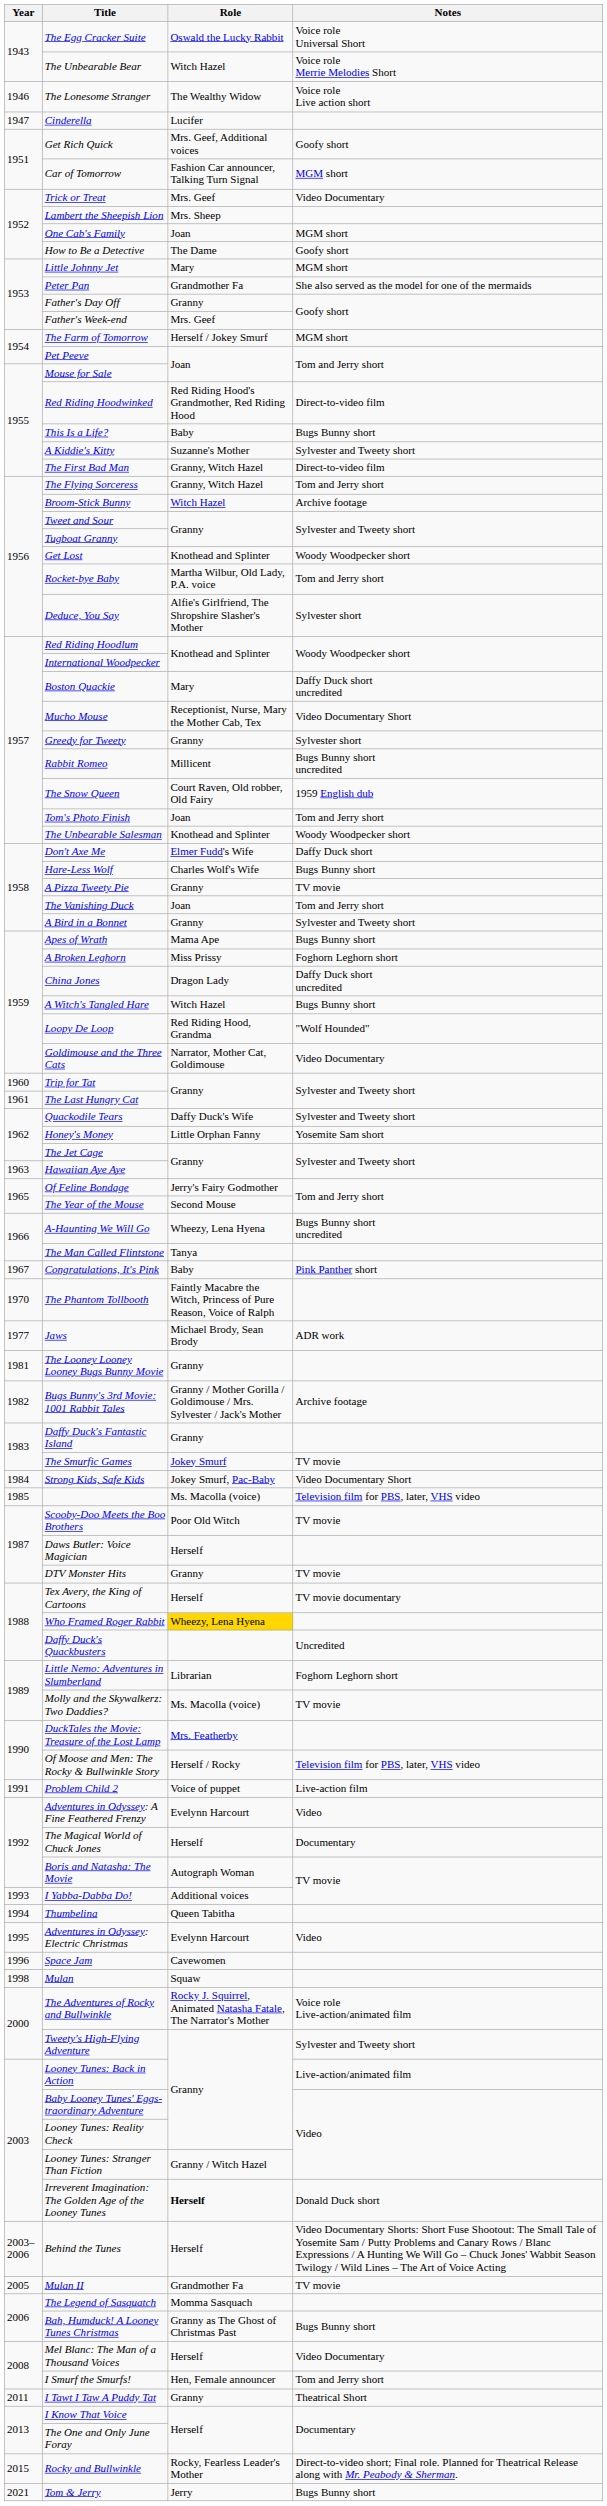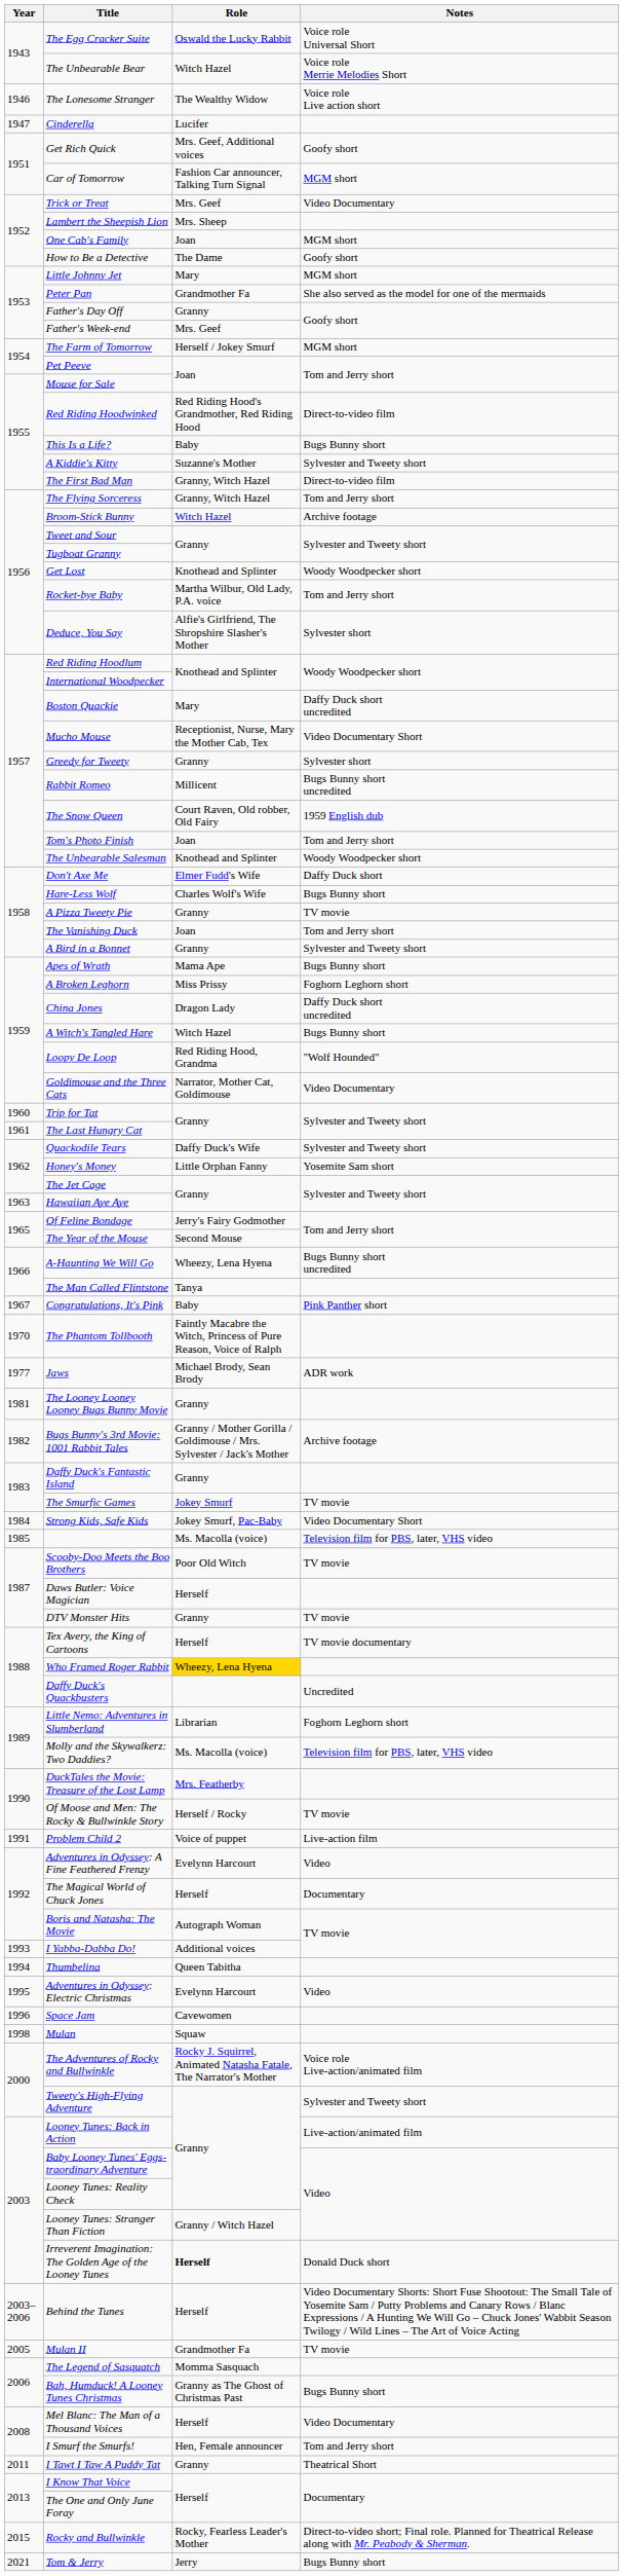Molly and the Skywalkerz: Two Daddies? | Notes: TV movie -> Television film for PBS, later, VHS video
Of Moose and Men: The Rocky & Bullwinkle Story | Notes: Television film for PBS, later, VHS video -> TV movie
